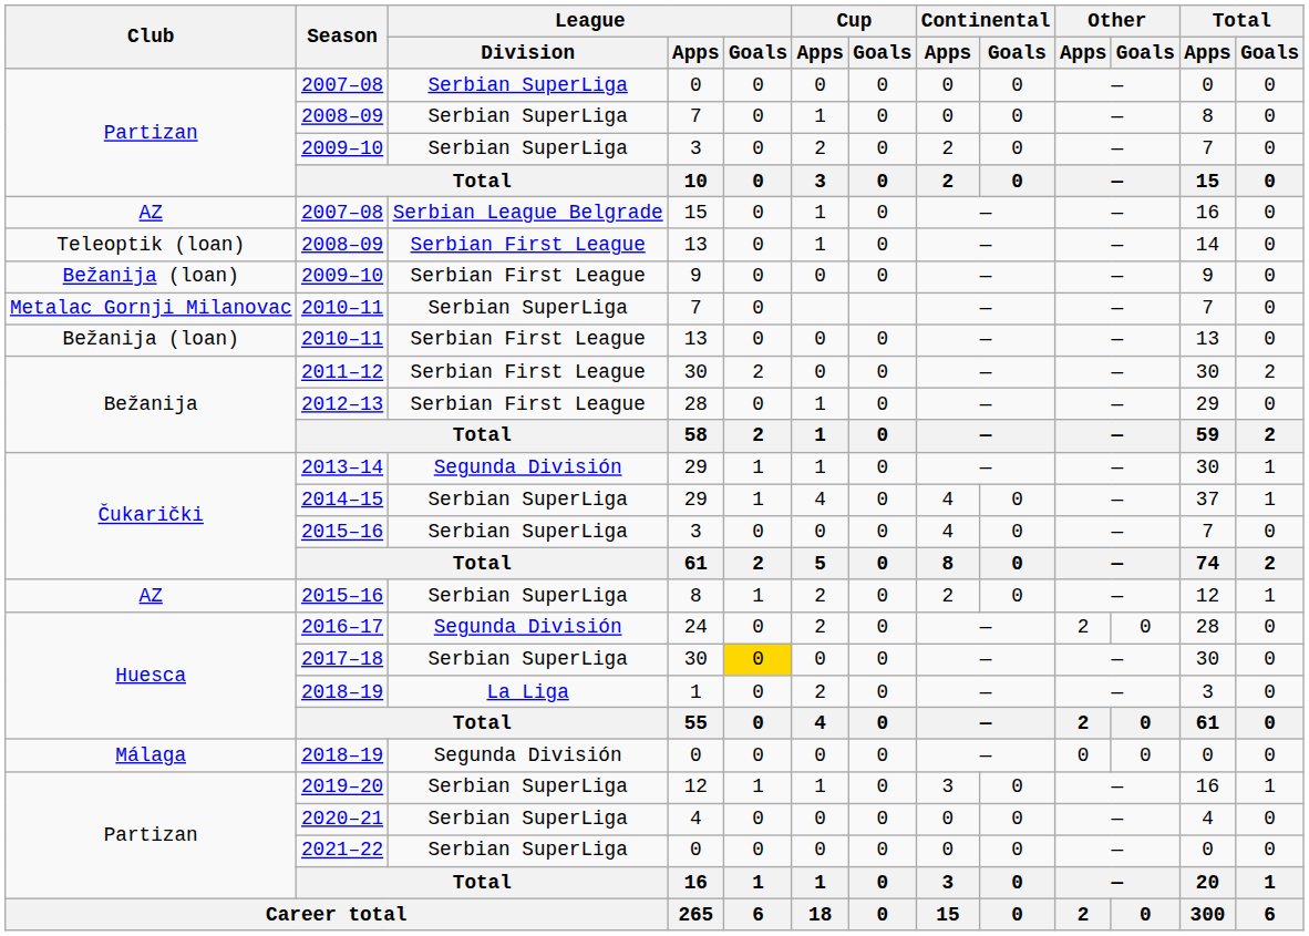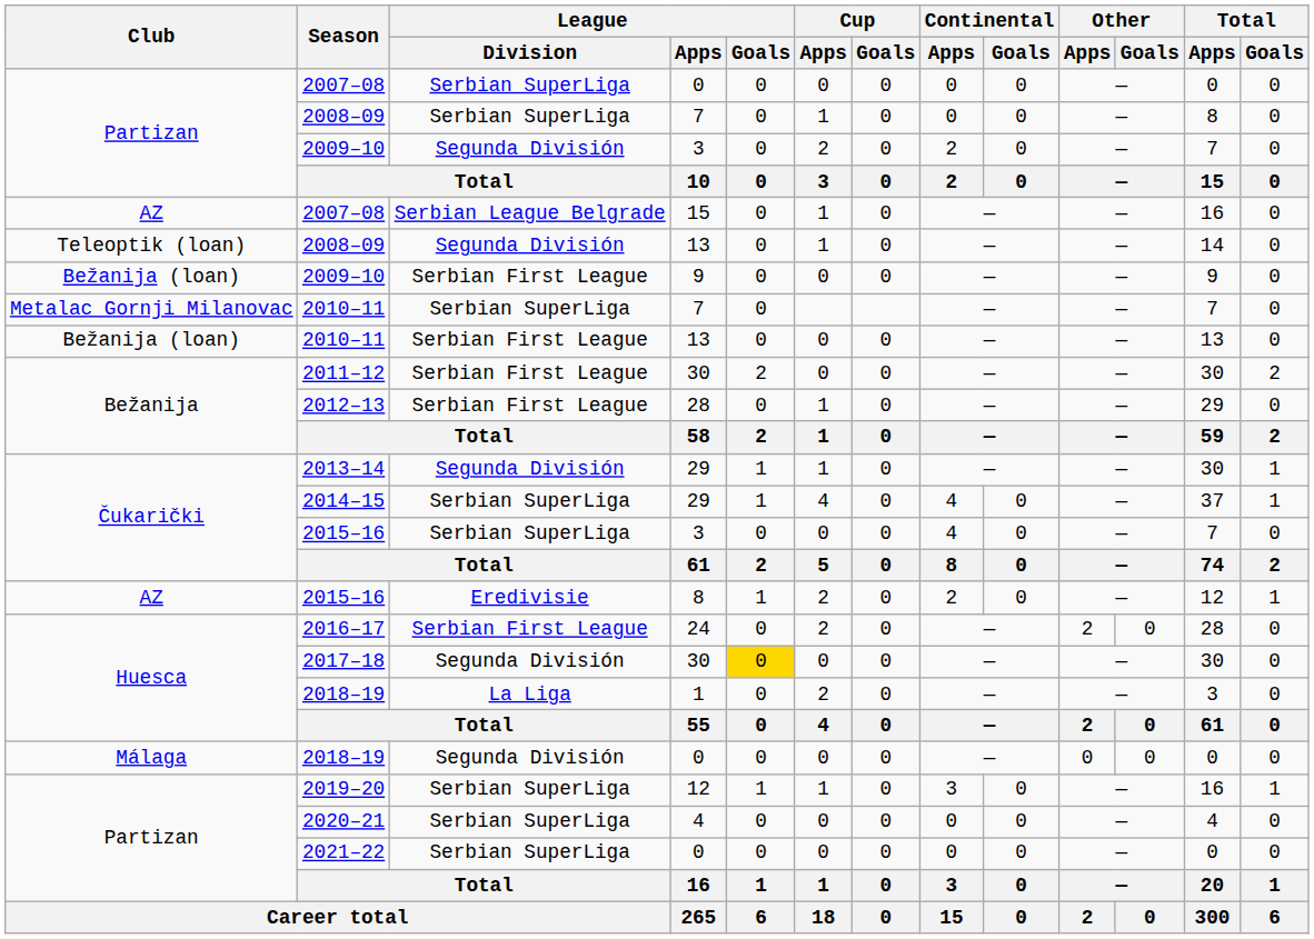2009–10 / 3 | League / Division: Serbian SuperLiga -> Segunda División
2008–09 / 13 | League / Division: Serbian First League -> Segunda División
2015–16 / 8 | League / Division: Serbian SuperLiga -> Eredivisie
2016–17 | League / Division: Segunda División -> Serbian First League
2017–18 | League / Division: Serbian SuperLiga -> Segunda División
